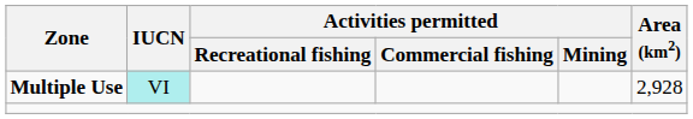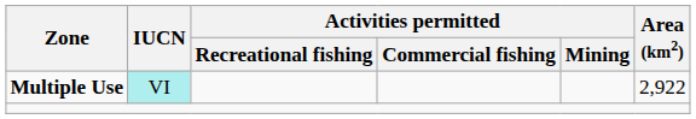Multiple Use | Area (km2): 2,928 -> 2,922
